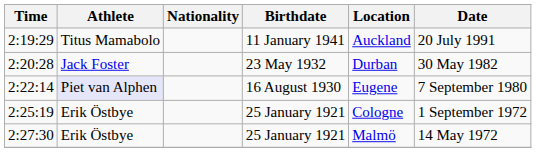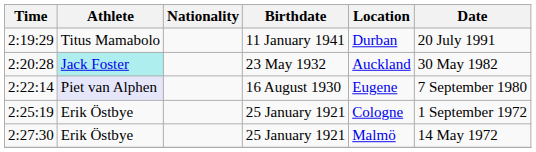2:19:29 | Location: Auckland -> Durban
2:20:28 | Athlete: no background -> paleturquoise background
2:20:28 | Location: Durban -> Auckland
